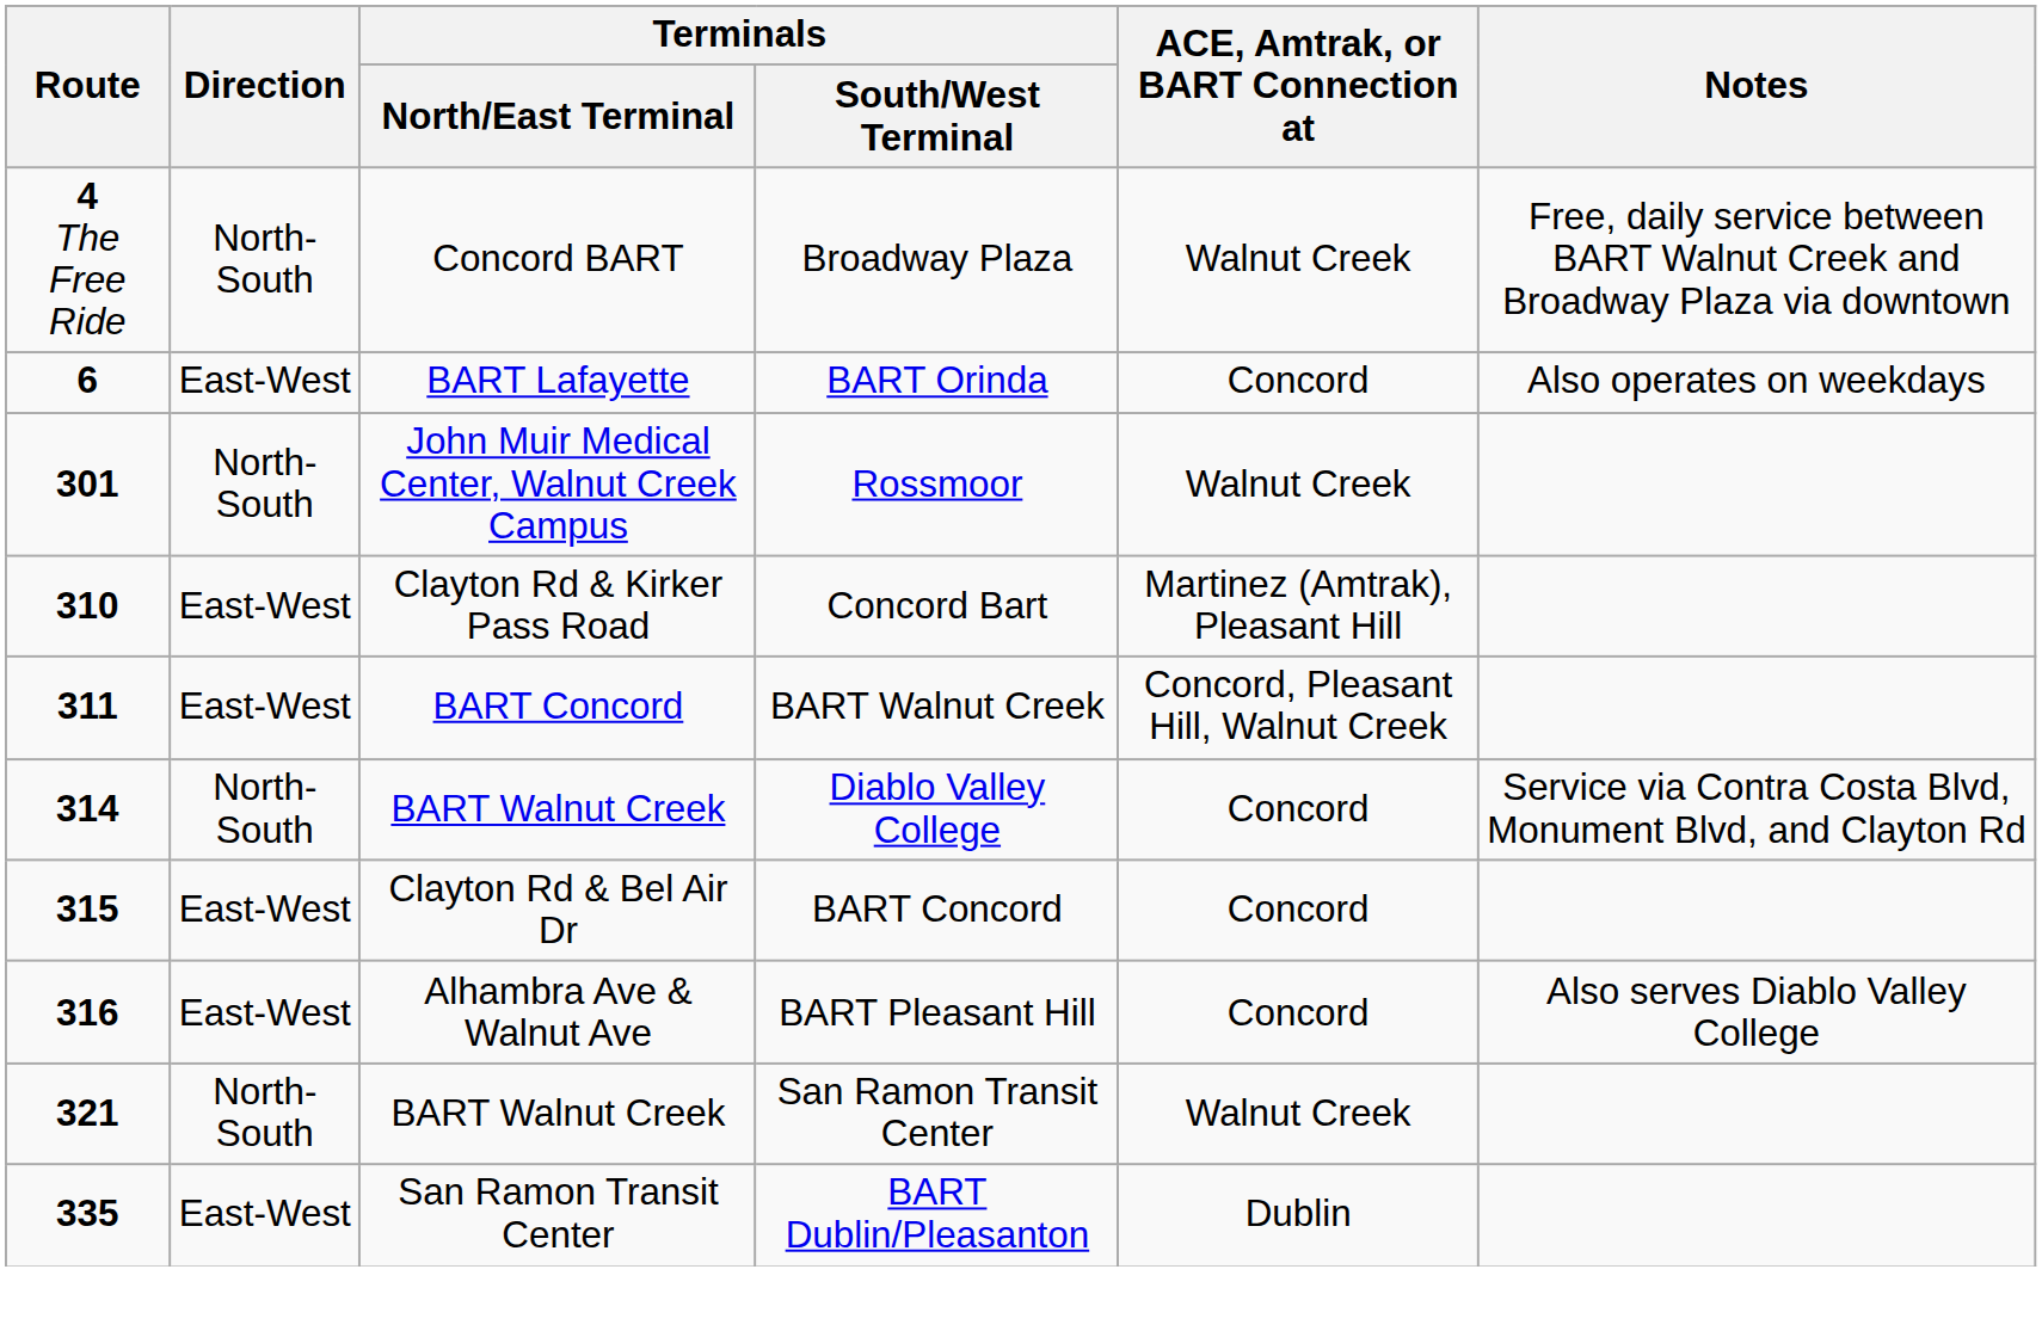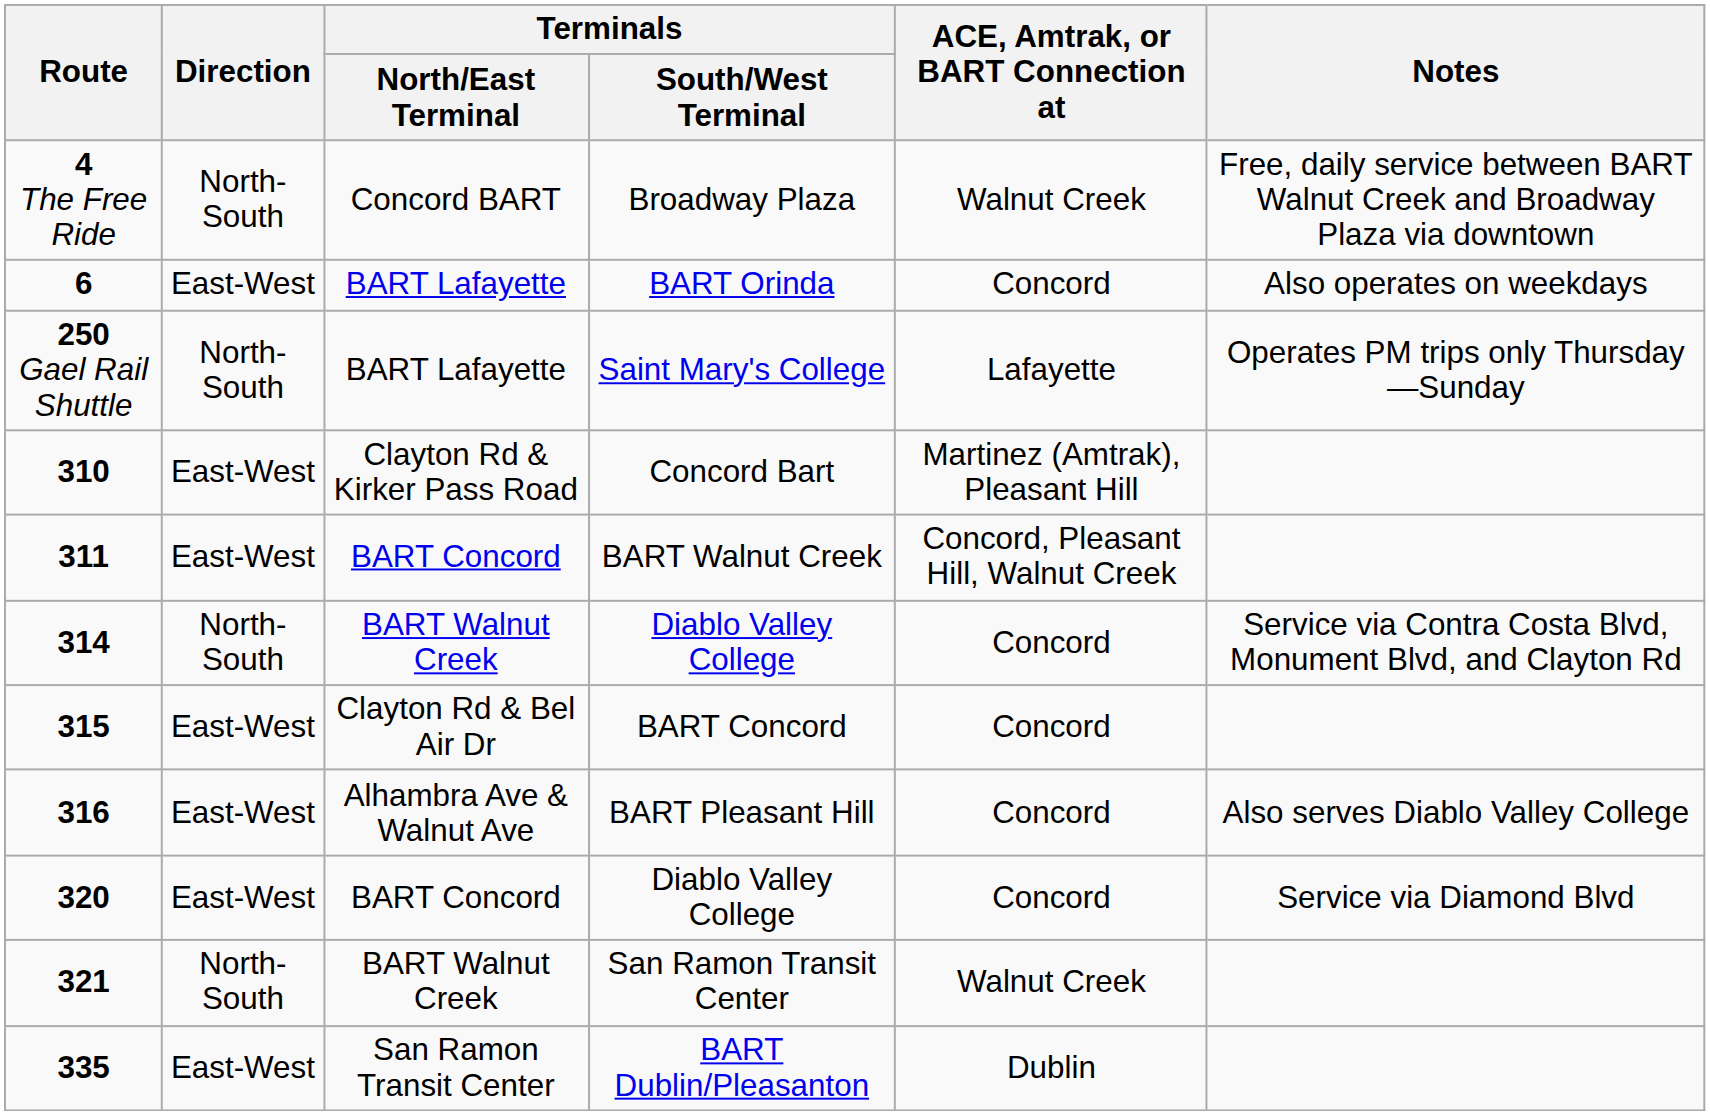+ row: 250 Gael Rail Shuttle | North-South | BART Lafayette | Saint Mary's College | Lafayette | Operates PM trips only Thursday—Sunday
- row: 301 | North-South | John Muir Medical Center, Walnut Creek Campus | Rossmoor | Walnut Creek
+ row: 320 | East-West | BART Concord | Diablo Valley College | Concord | Service via Diamond Blvd
